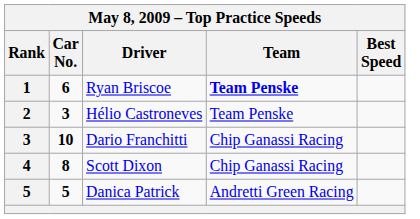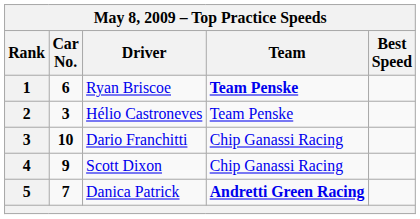Scott Dixon | Car No.: 8 -> 9
Danica Patrick | Car No.: 5 -> 7
Danica Patrick | Team: normal -> bold
